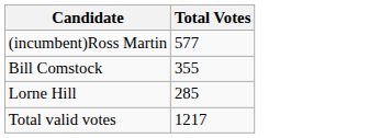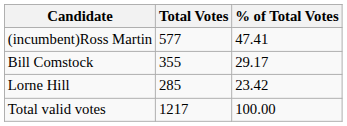+ column: % of Total Votes | 47.41 | 29.17 | 23.42 | 100.00
